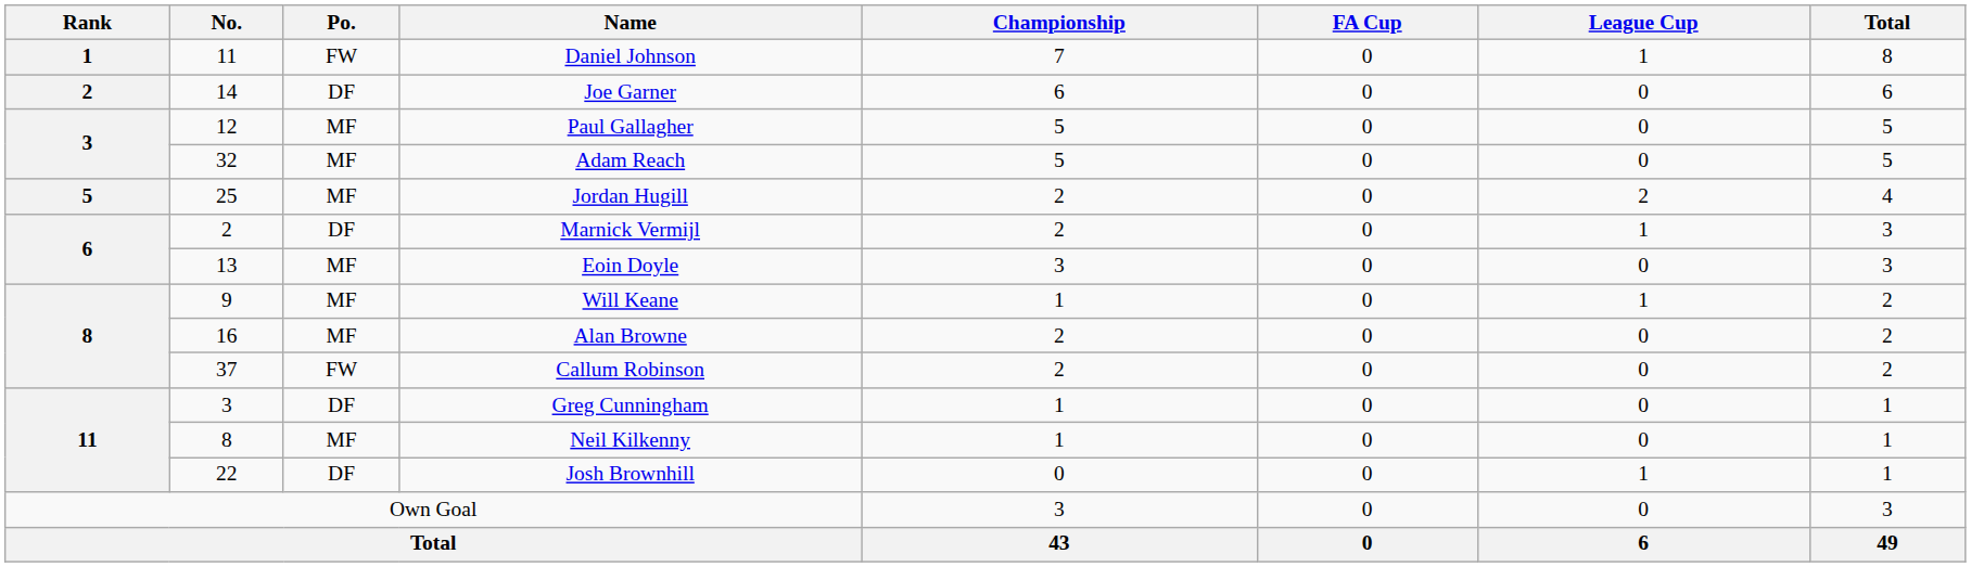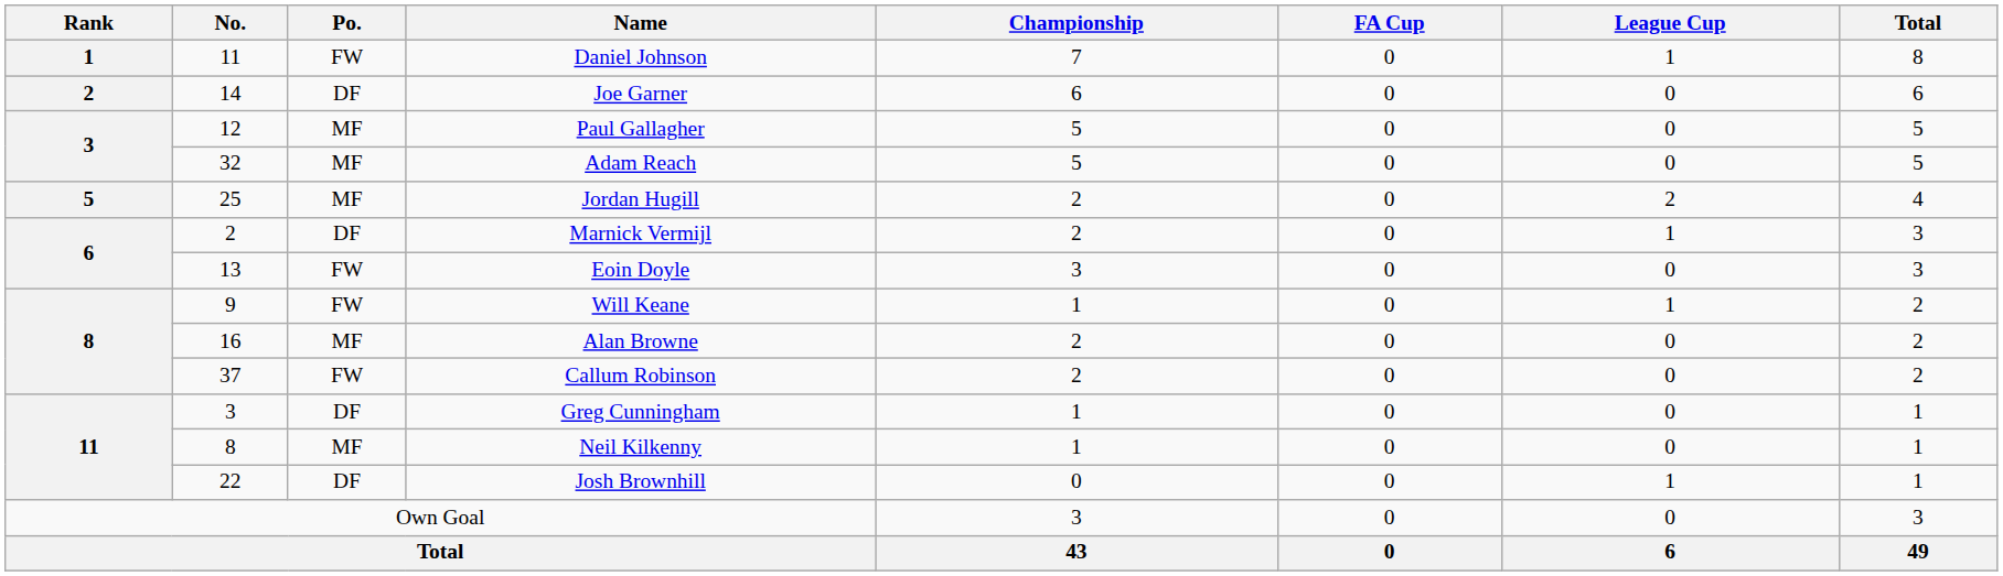Eoin Doyle | Po.: MF -> FW
Will Keane | Po.: MF -> FW
